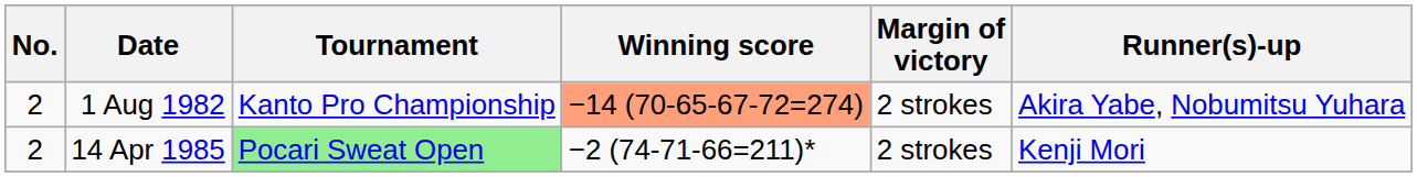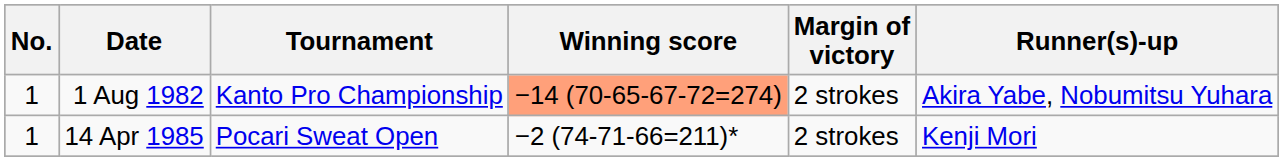1 Aug 1982 | No.: 2 -> 1
14 Apr 1985 | No.: 2 -> 1
14 Apr 1985 | Tournament: lightgreen background -> no background
